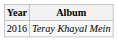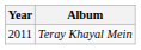Teray Khayal Mein | Year: 2016 -> 2011
